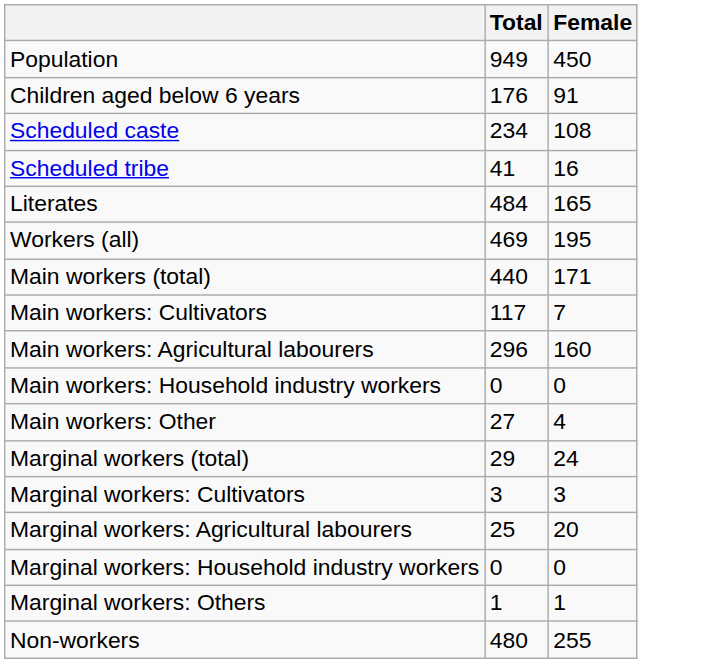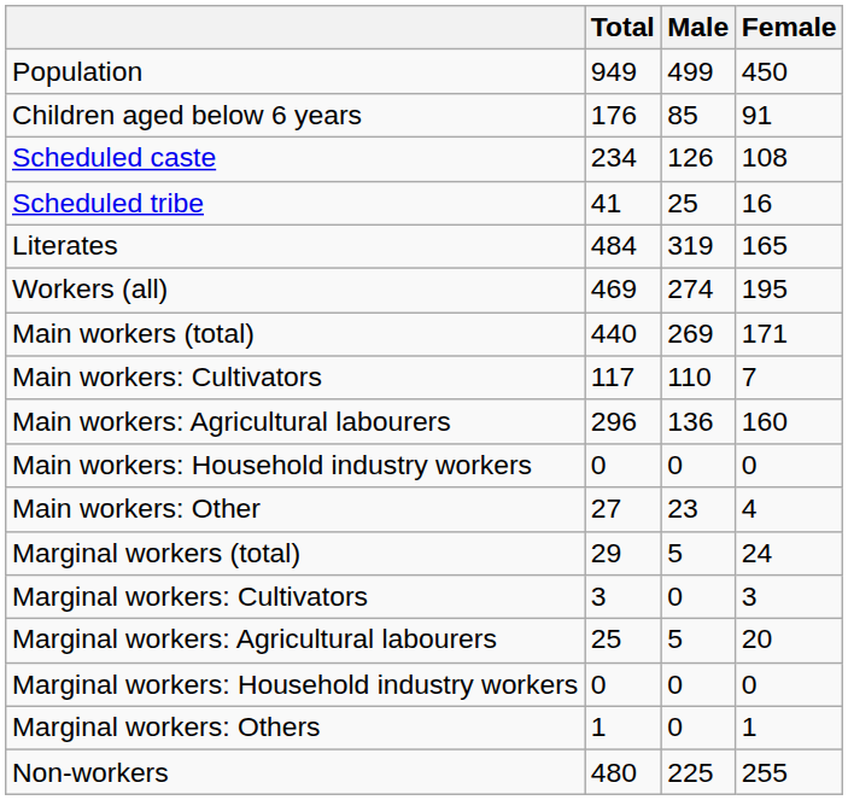+ column: Male | 499 | 85 | 126 | 25 | 319 | 274 | 269 | 110 | 136 | 0 | 23 | 5 | 0 | 5 | 0 | 0 | 225
